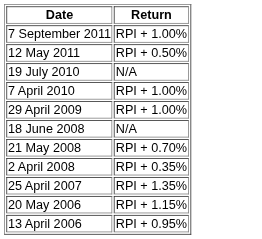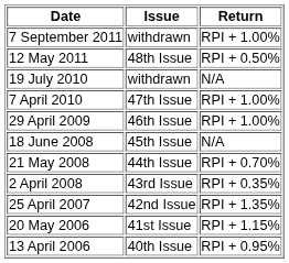+ column: Issue | withdrawn | 48th Issue | withdrawn | 47th Issue | 46th Issue | 45th Issue | 44th Issue | 43rd Issue | 42nd Issue | 41st Issue | 40th Issue
